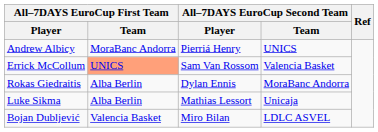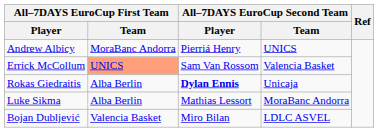Rokas Giedraitis | All–7DAYS EuroCup Second Team / Player: normal -> bold
Rokas Giedraitis | All–7DAYS EuroCup Second Team / Team: MoraBanc Andorra -> Unicaja
Luke Sikma | All–7DAYS EuroCup Second Team / Team: Unicaja -> MoraBanc Andorra
